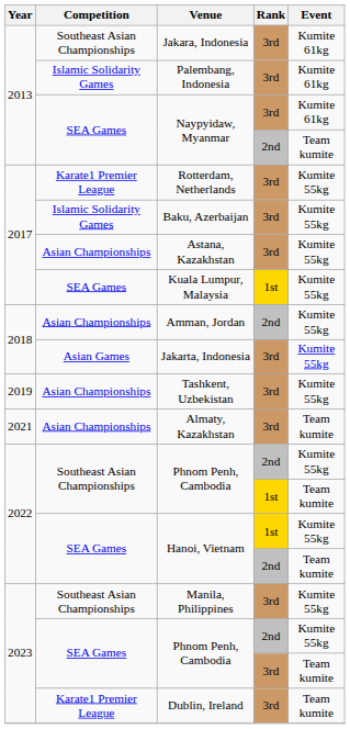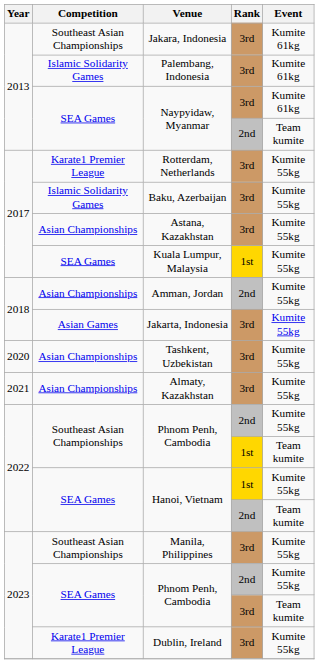Tashkent, Uzbekistan | Year: 2019 -> 2020
Almaty, Kazakhstan | Event: Team kumite -> Kumite 55kg
Dublin, Ireland | Event: Team kumite -> Kumite 55kg
